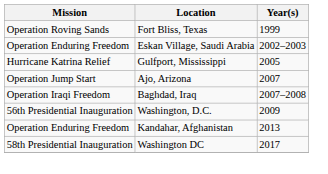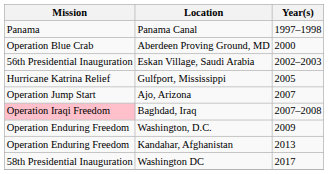+ row: Panama | Panama Canal | 1997–1998
- row: Operation Roving Sands | Fort Bliss, Texas | 1999
+ row: Operation Blue Crab | Aberdeen Proving Ground, MD | 2000
Eskan Village, Saudi Arabia | Mission: Operation Enduring Freedom -> 56th Presidential Inauguration
Baghdad, Iraq | Mission: no background -> pink background
Washington, D.C. | Mission: 56th Presidential Inauguration -> Operation Enduring Freedom
